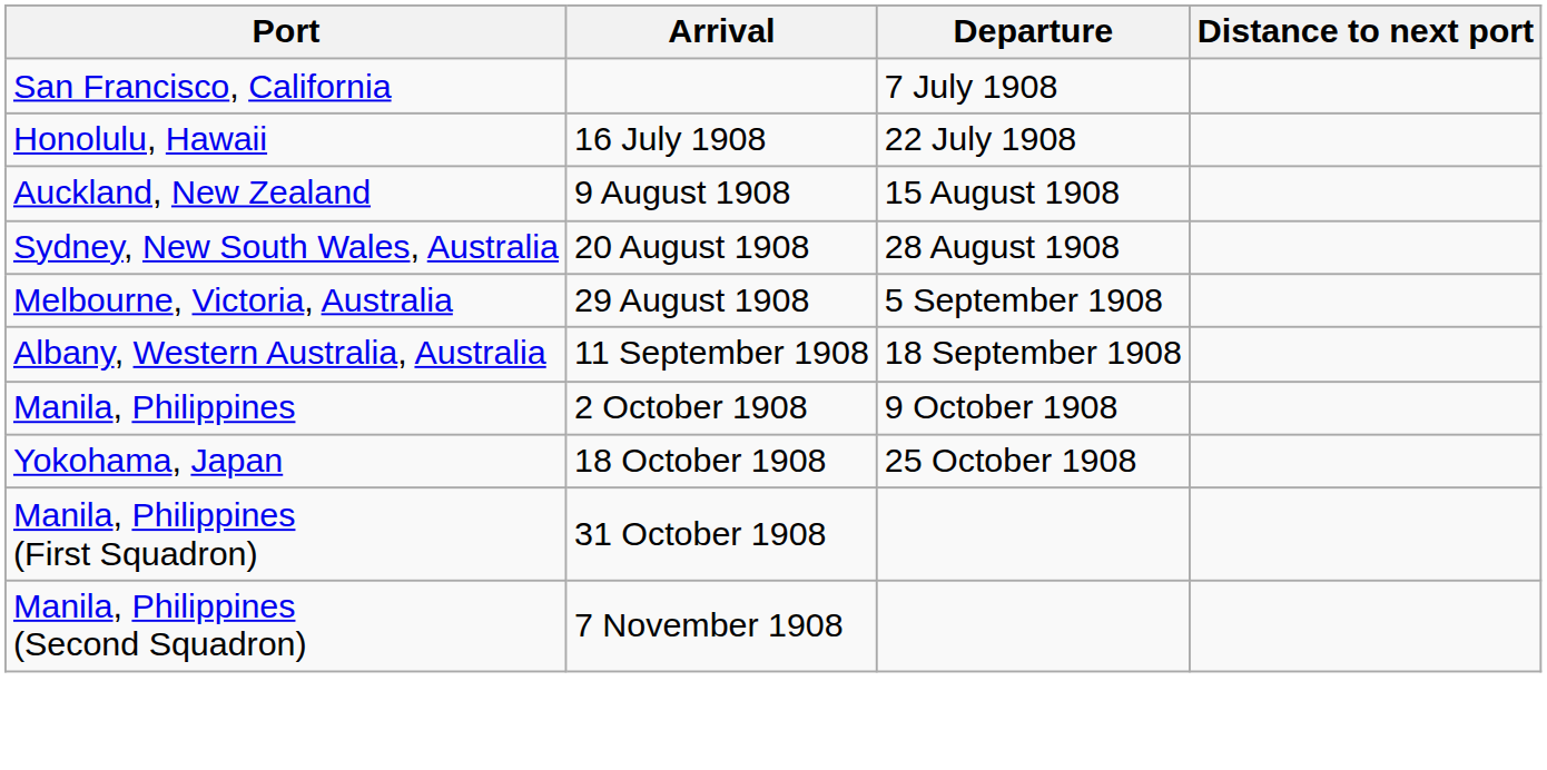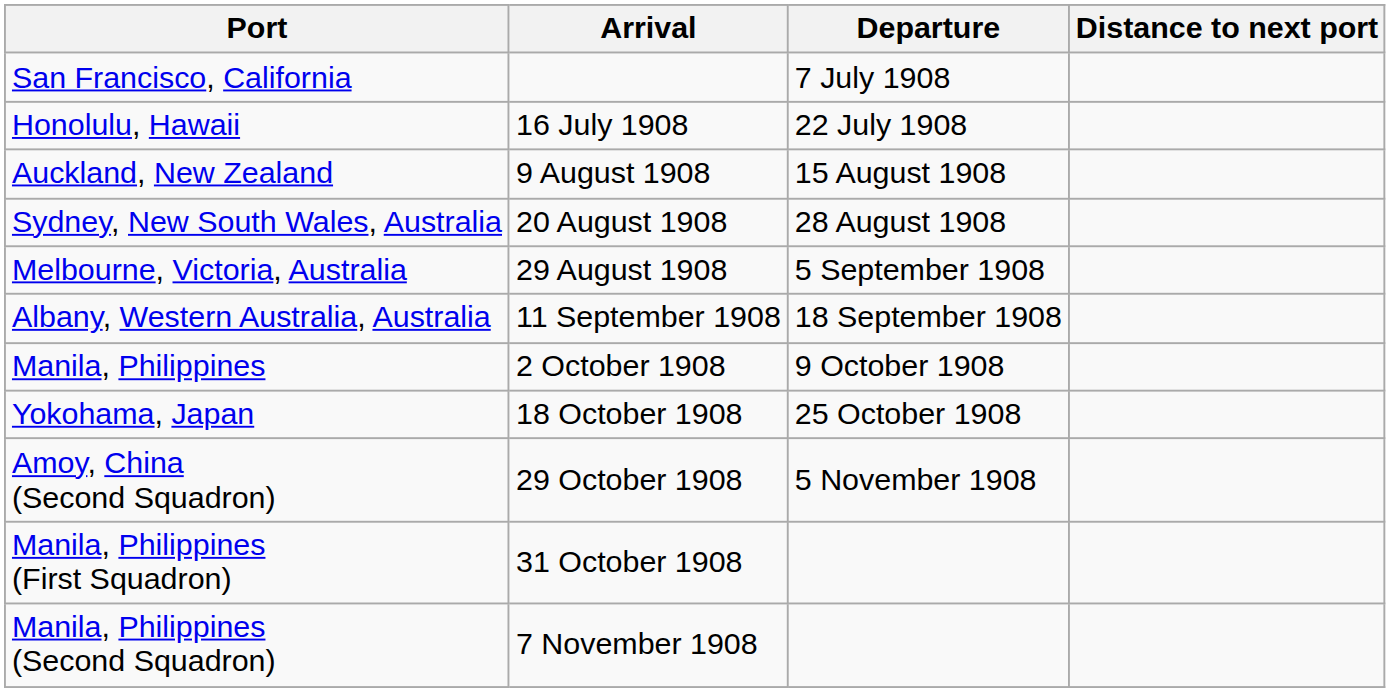+ row: Amoy, China (Second Squadron) | 29 October 1908 | 5 November 1908
